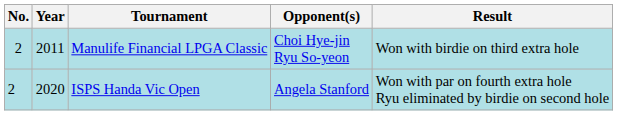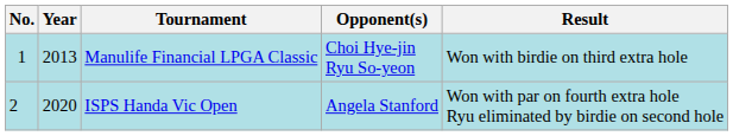Manulife Financial LPGA Classic | No.: 2 -> 1
Manulife Financial LPGA Classic | Year: 2011 -> 2013
